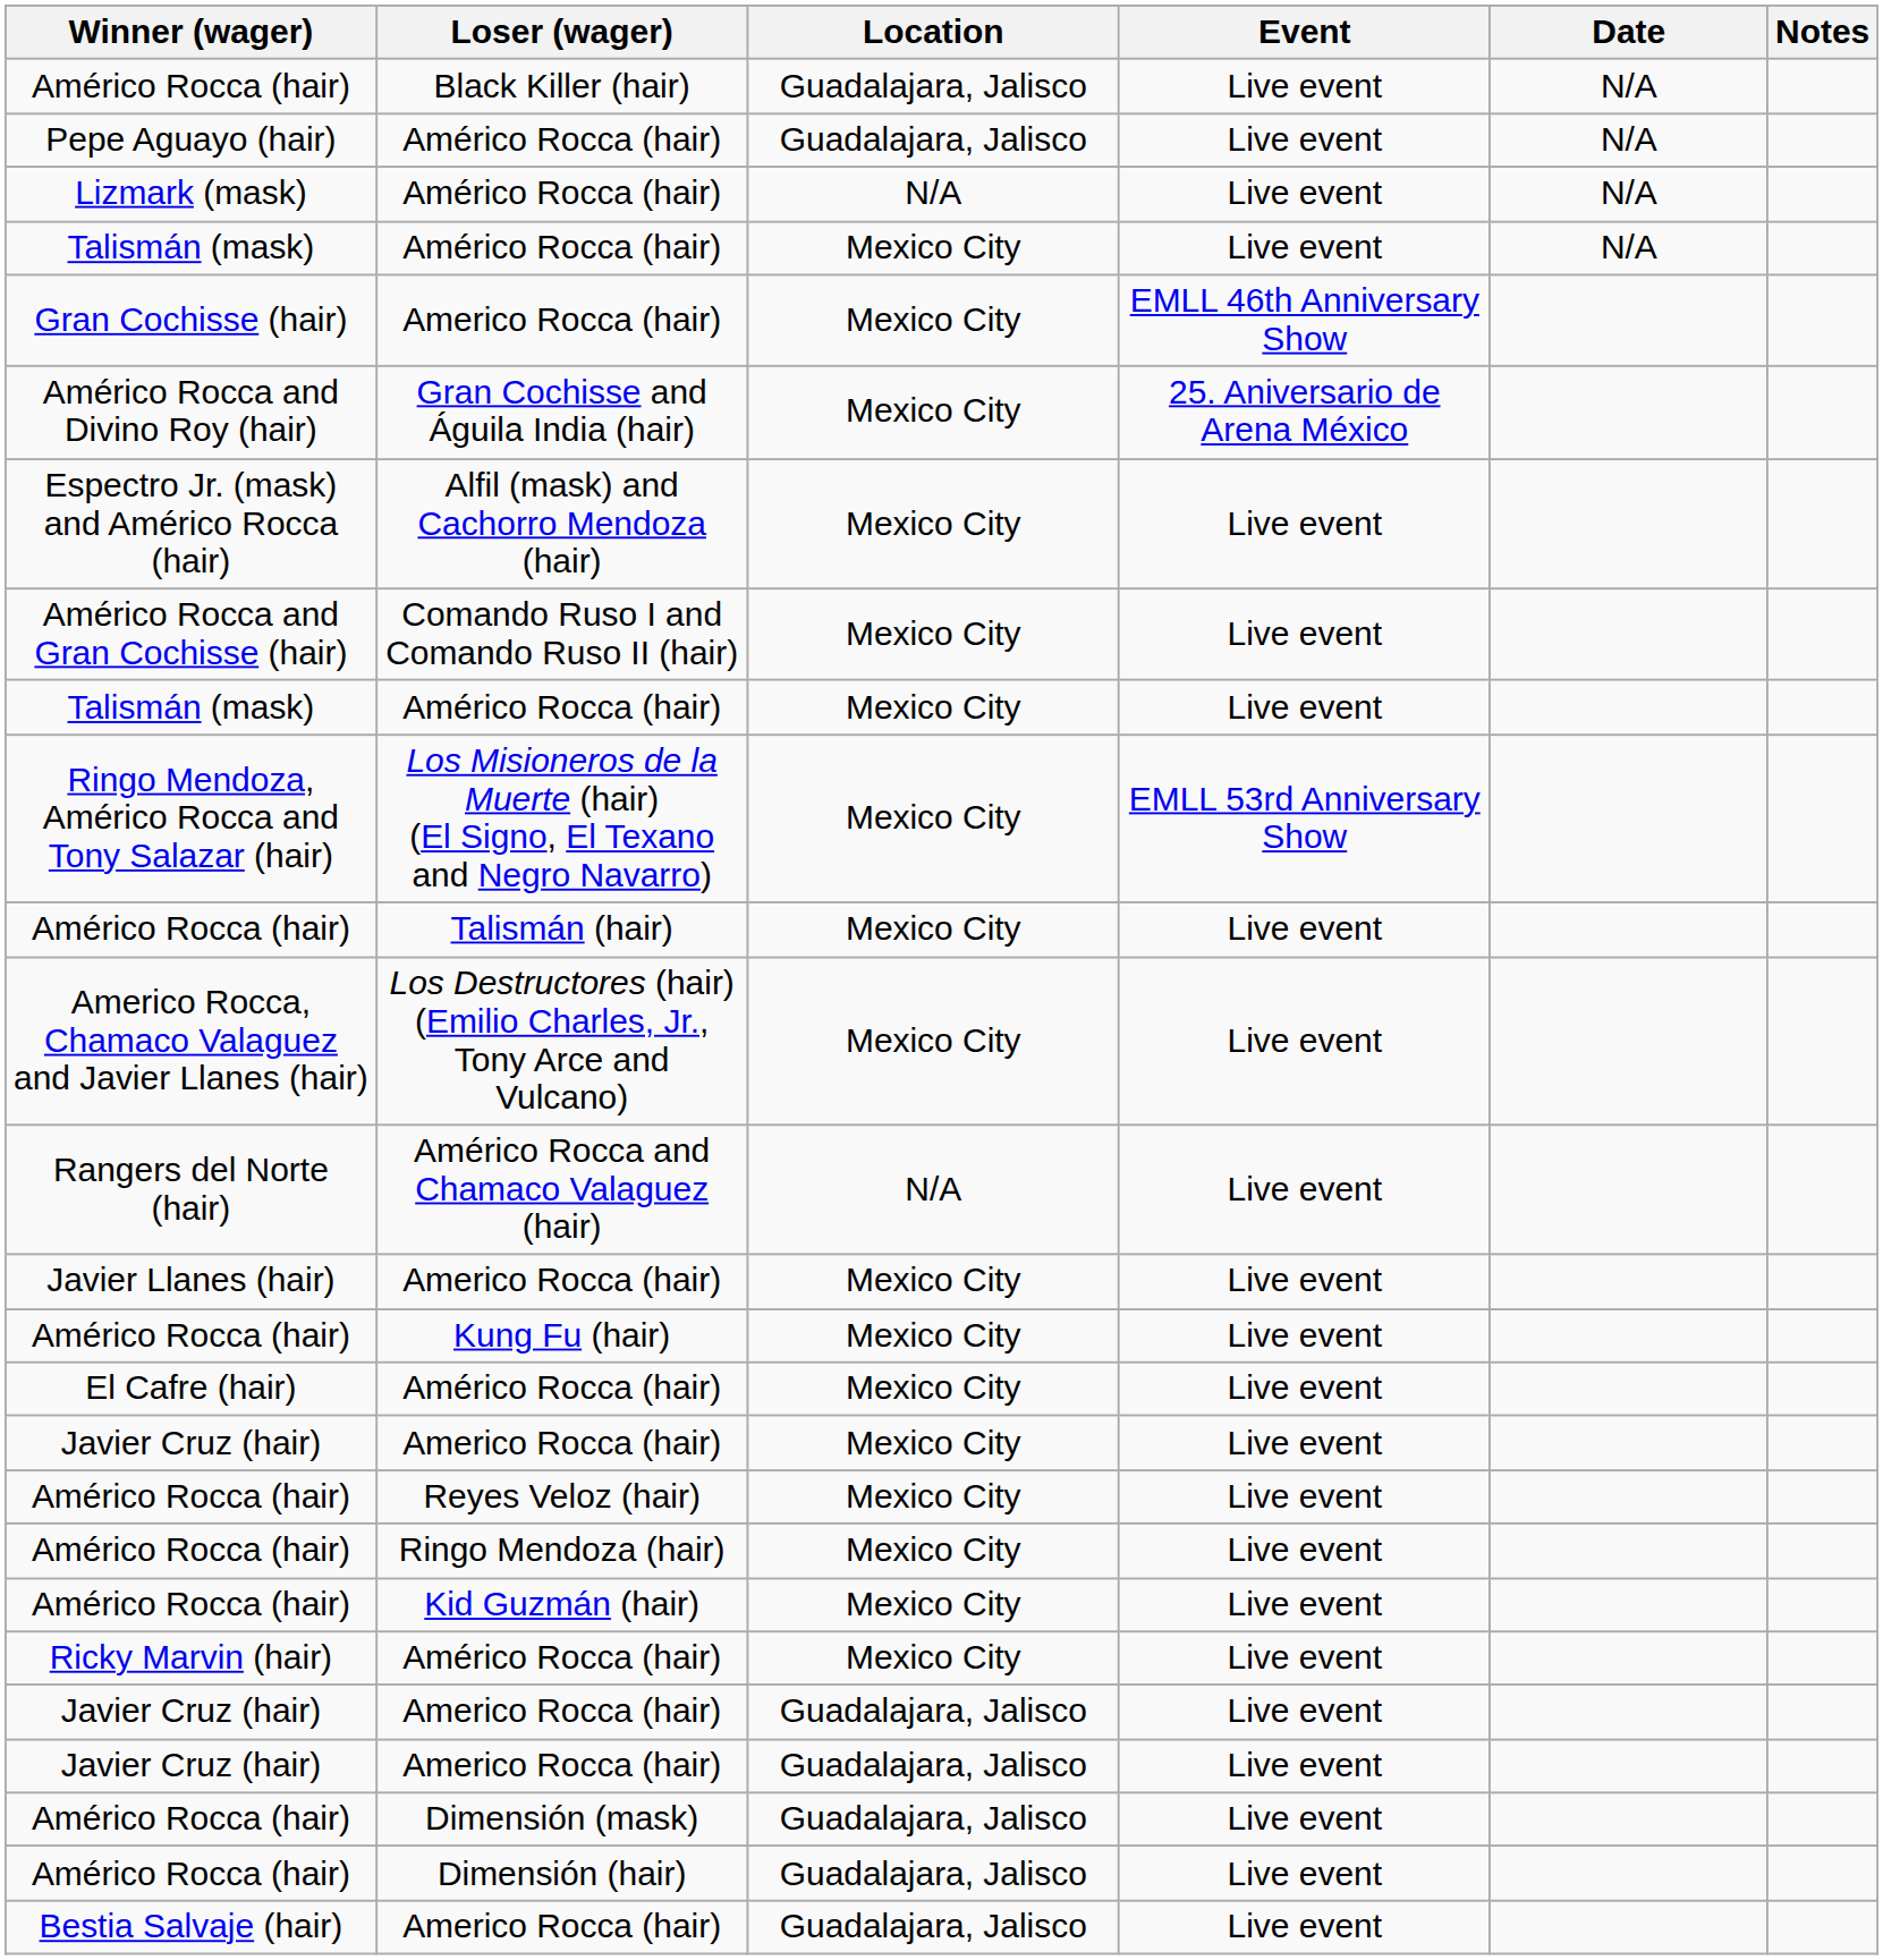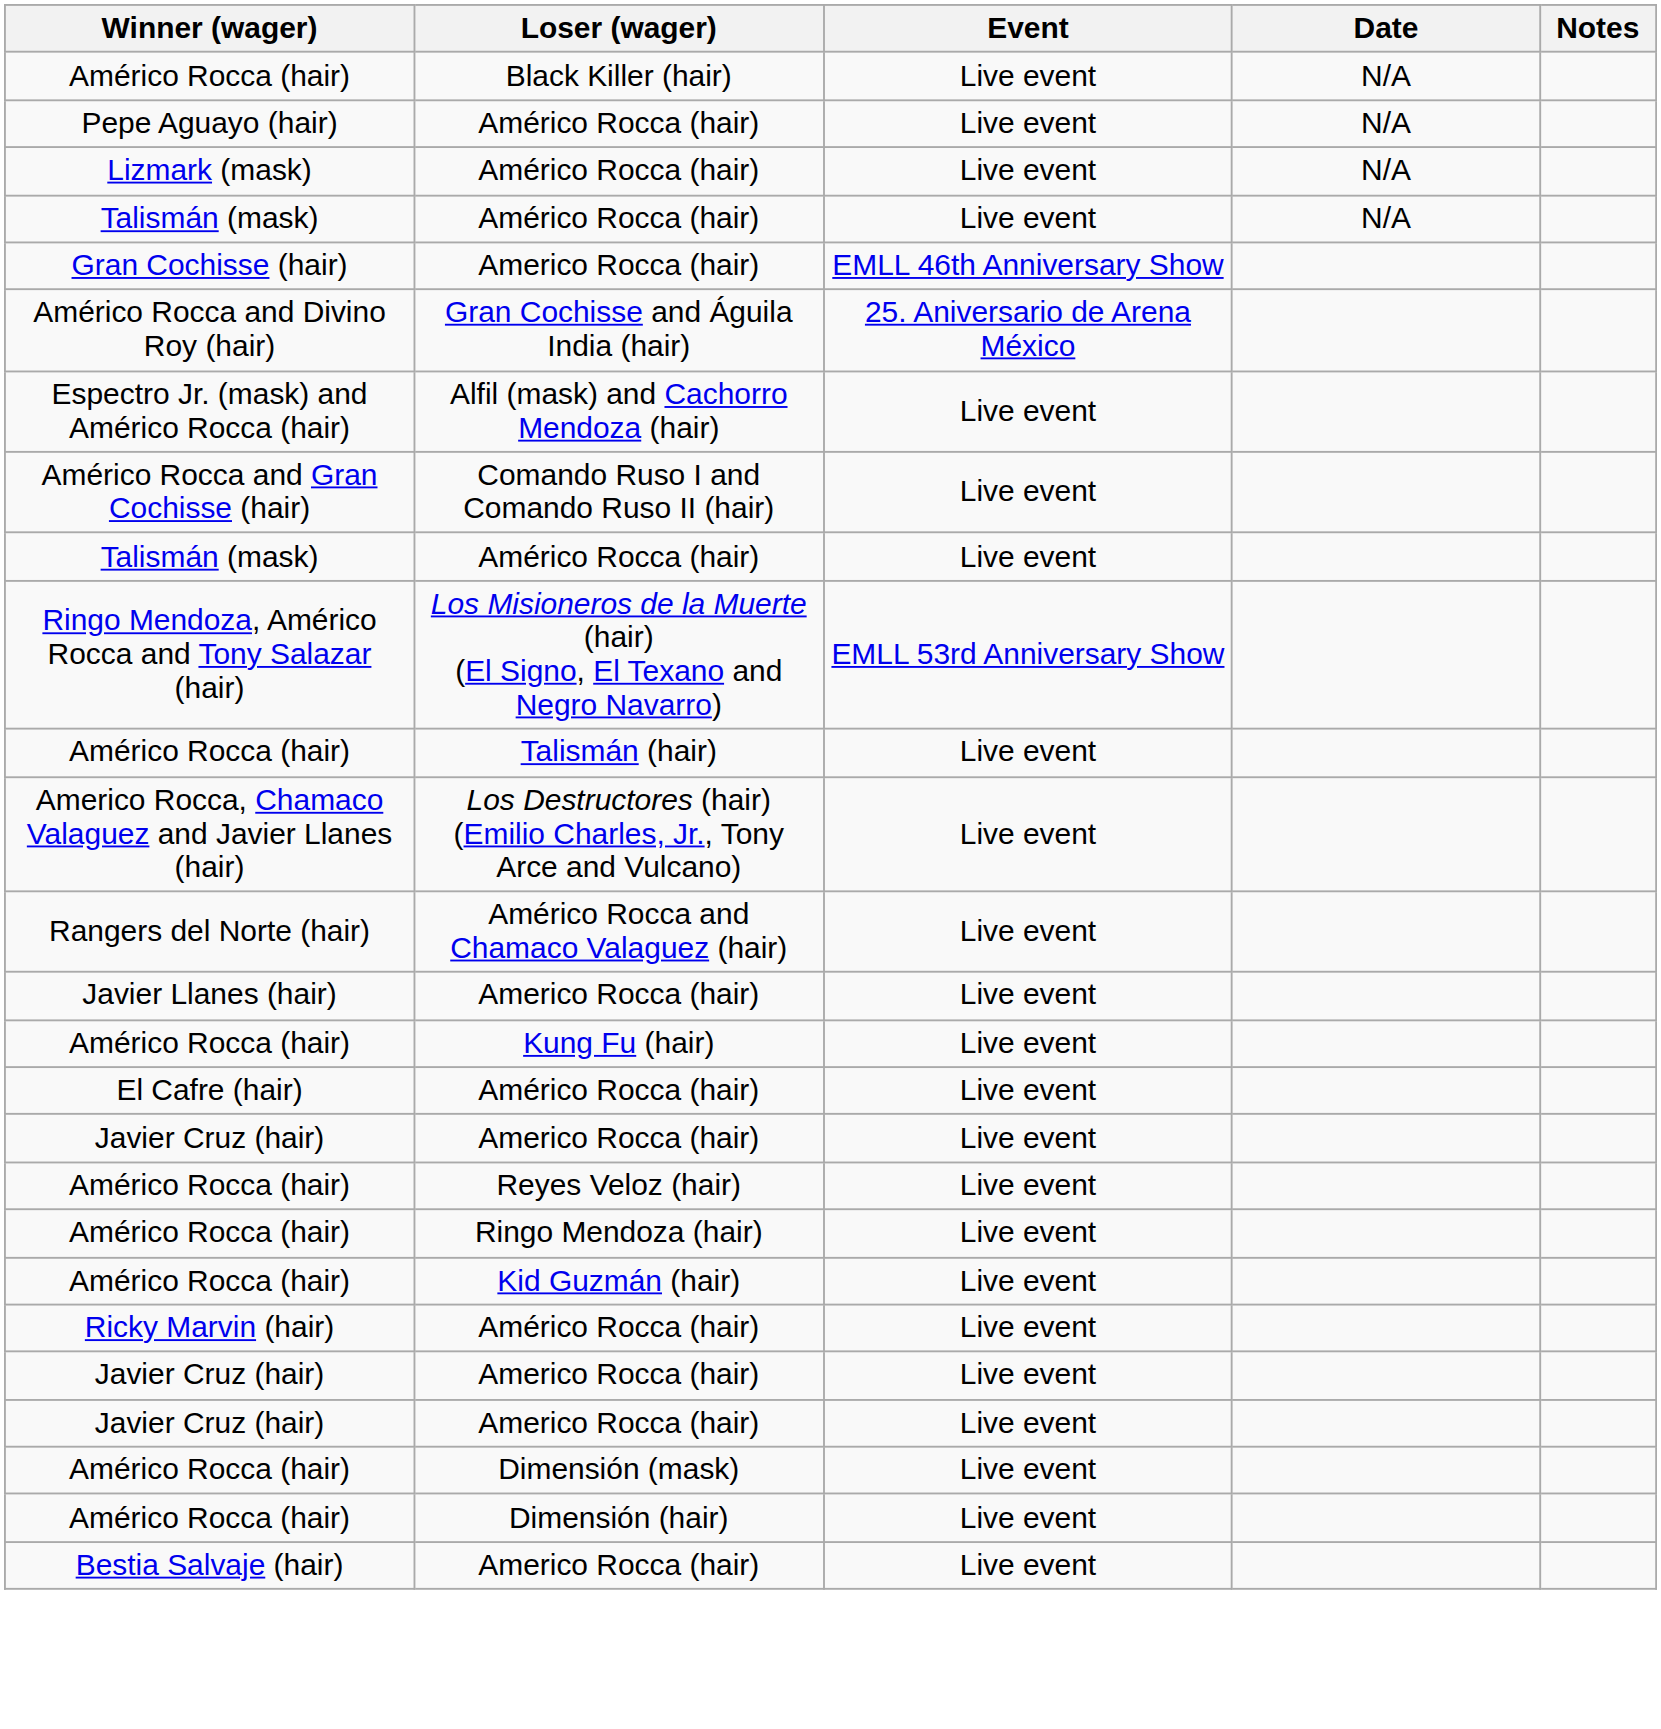- column: Location | Guadalajara, Jalisco | Guadalajara, Jalisco | N/A | Mexico City | Mexico City | Mexico City | Mexico City | Mexico City | Mexico City | Mexico City | Mexico City | Mexico City | N/A | Mexico City | Mexico City | Mexico City | Mexico City | Mexico City | Mexico City | Mexico City | Mexico City | Guadalajara, Jalisco | Guadalajara, Jalisco | Guadalajara, Jalisco | Guadalajara, Jalisco | Guadalajara, Jalisco
